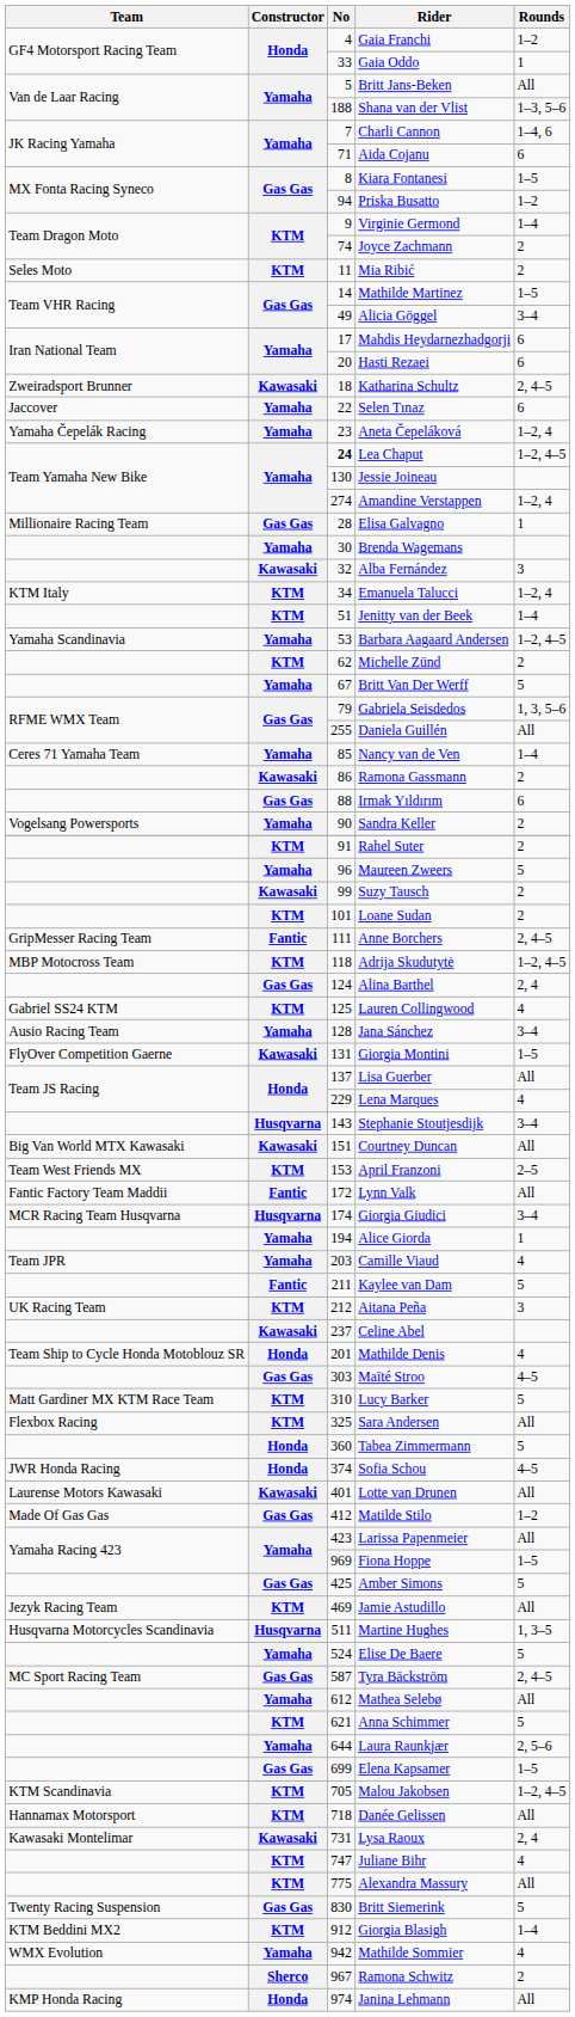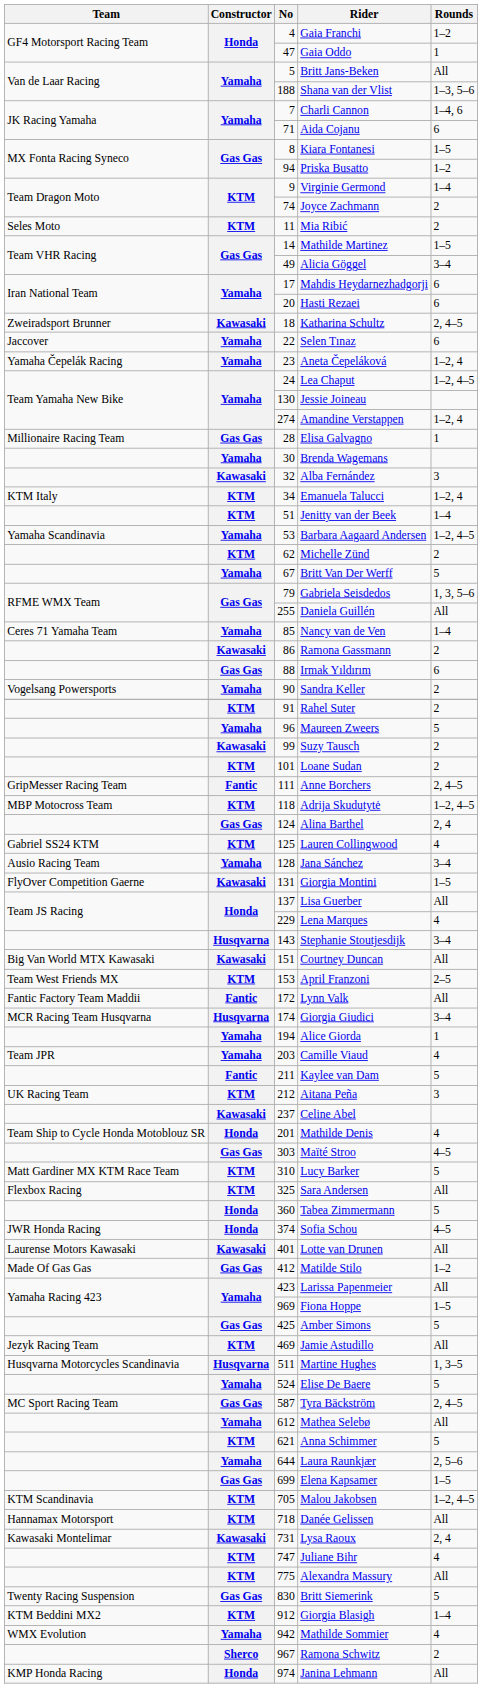Gaia Oddo | No: 33 -> 47
Lea Chaput | No: bold -> normal
